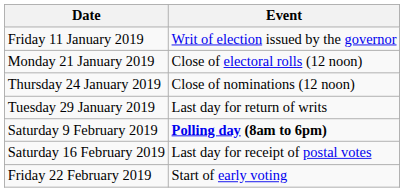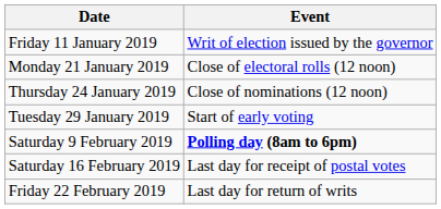Tuesday 29 January 2019 | Event: Last day for return of writs -> Start of early voting
Friday 22 February 2019 | Event: Start of early voting -> Last day for return of writs
